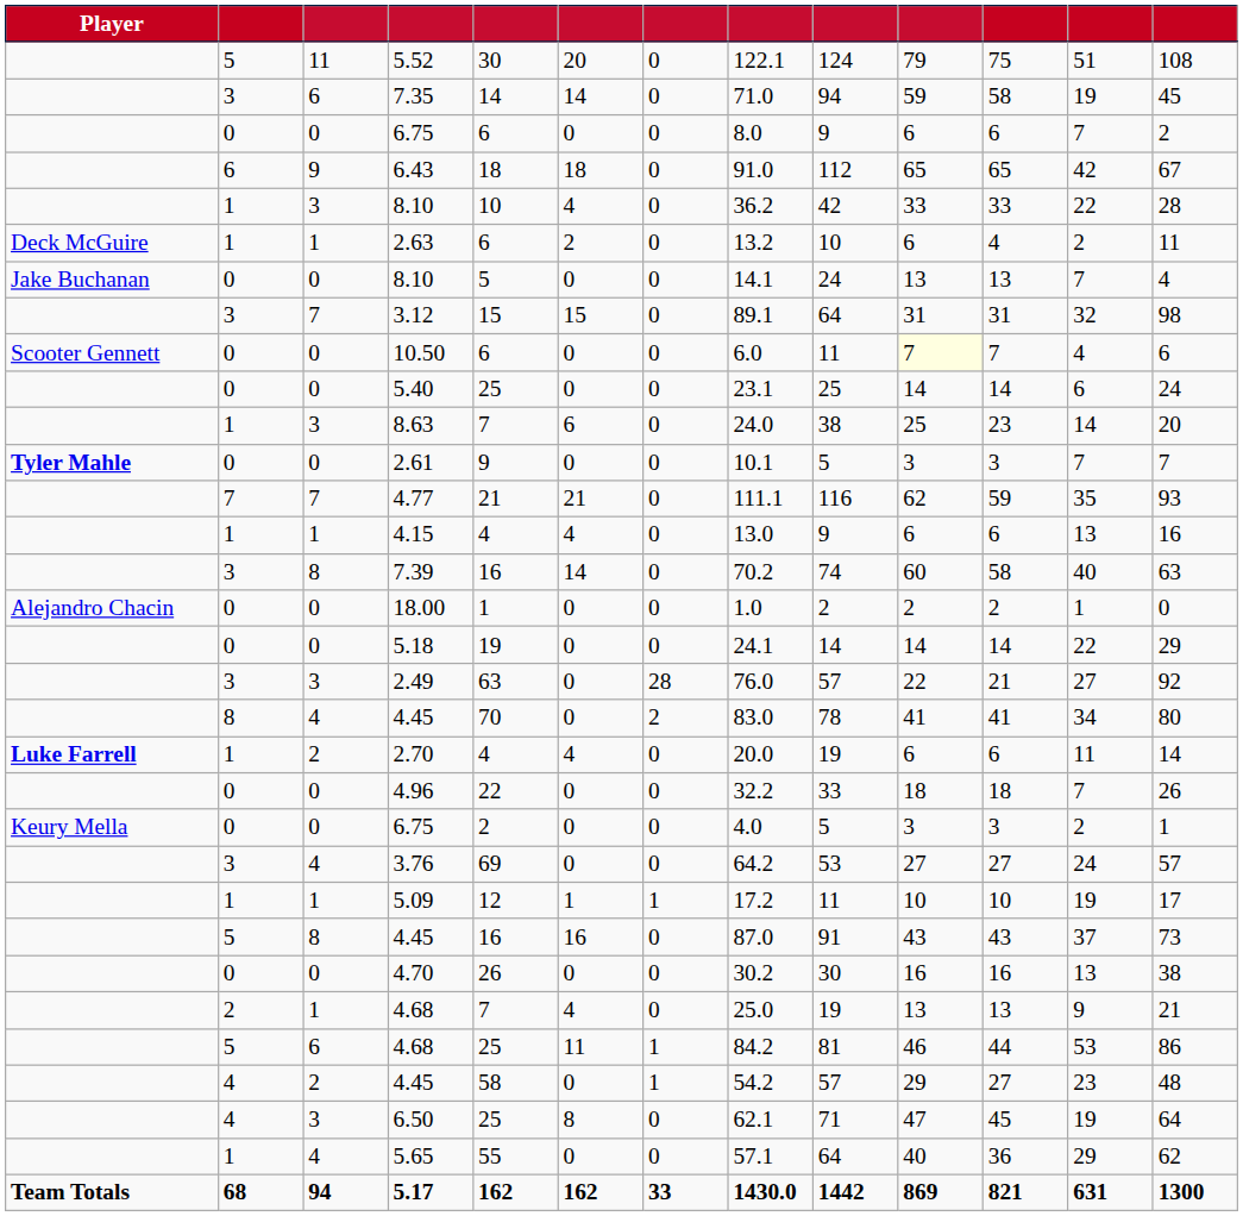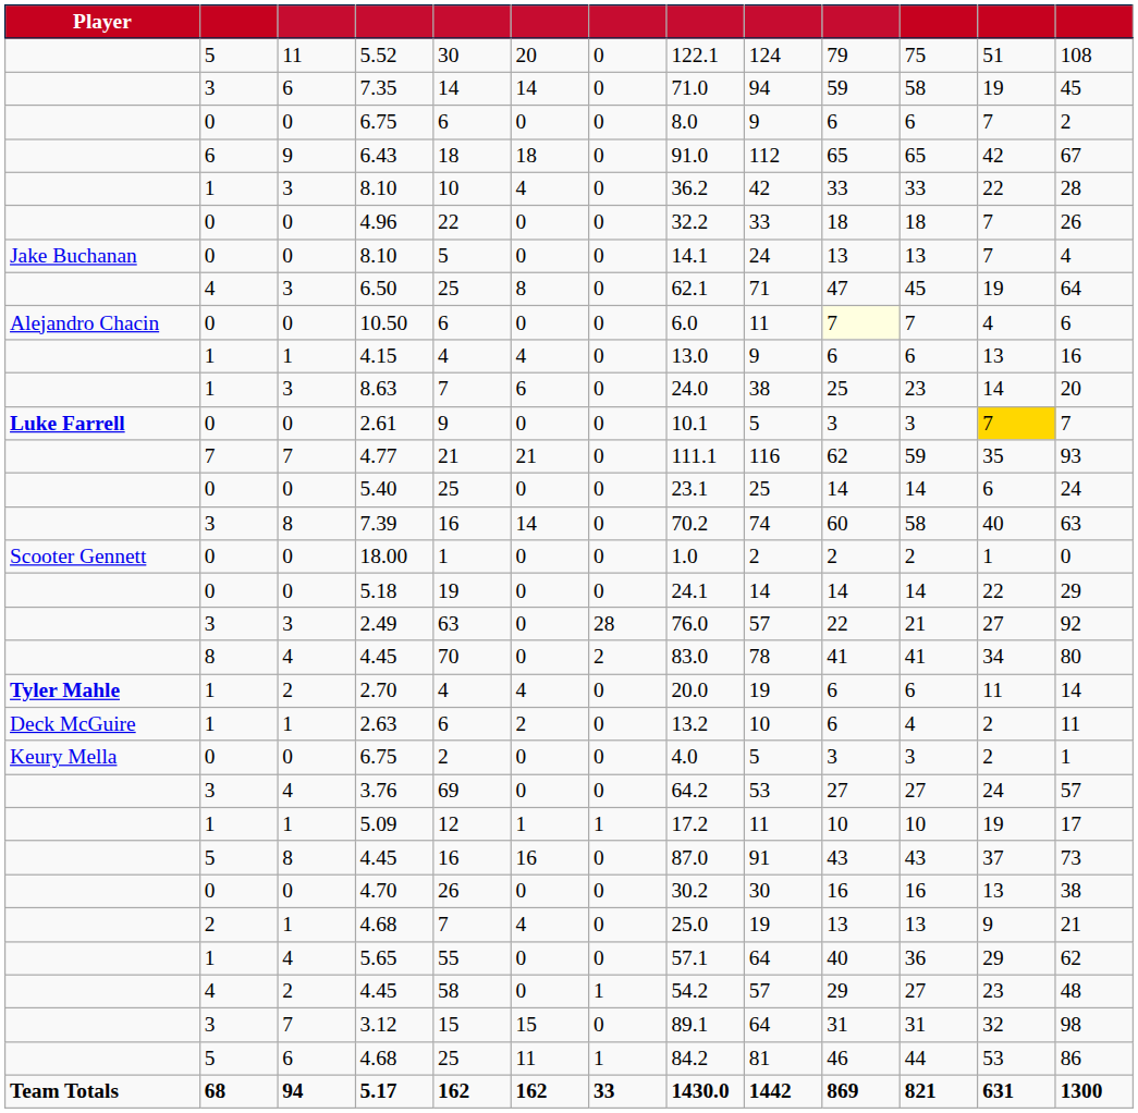rows swapped: 4.96 <-> 2.63
rows swapped: 3.12 <-> 6.50
10.50 | Player: Scooter Gennett -> Alejandro Chacin
rows swapped: 5.40 <-> 4.15
2.61 | Player: Tyler Mahle -> Luke Farrell
2.61 | column 12: no background -> gold background
18.00 | Player: Alejandro Chacin -> Scooter Gennett
2.70 | Player: Luke Farrell -> Tyler Mahle
rows swapped: 6 / 4.68 <-> 5.65
